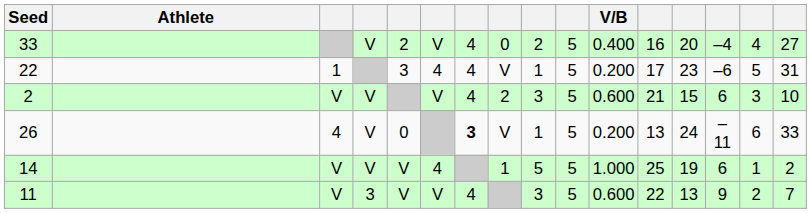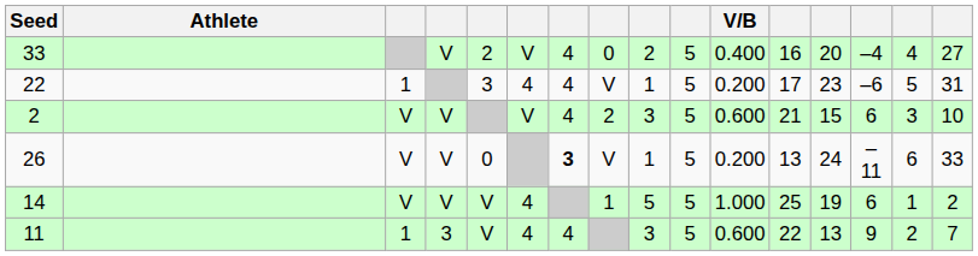26 | column 3: 4 -> V
11 | column 3: V -> 1
11 | column 6: V -> 4
